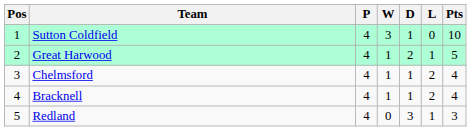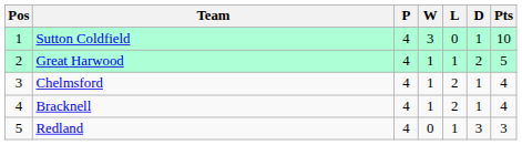columns swapped: D <-> L
